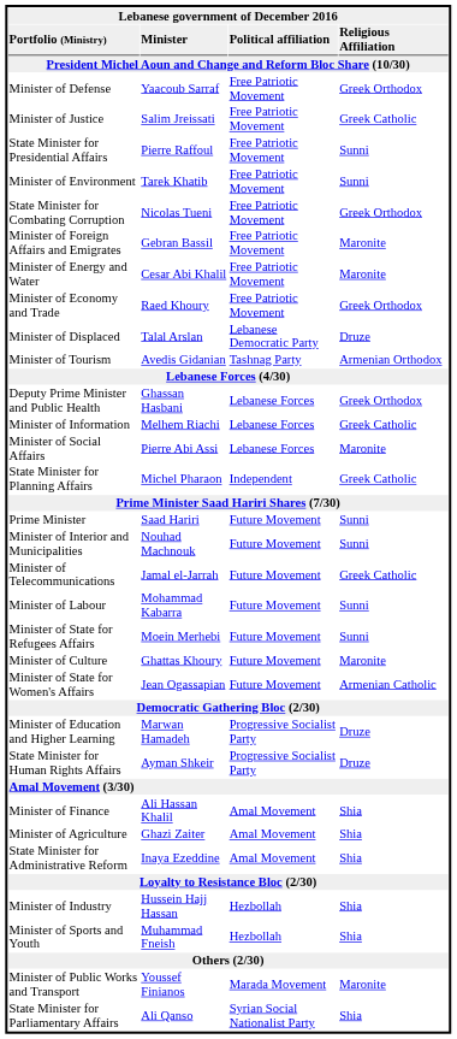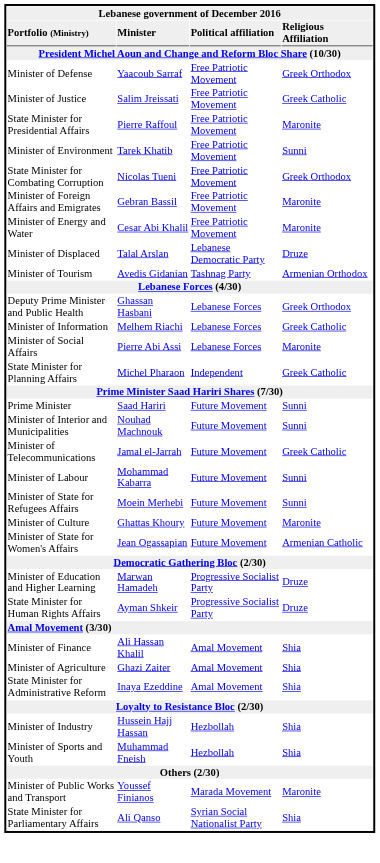State Minister for Presidential Affairs | column 4: Sunni -> Maronite
- row: Minister of Economy and Trade | Raed Khoury | Free Patriotic Movement | Greek Orthodox
